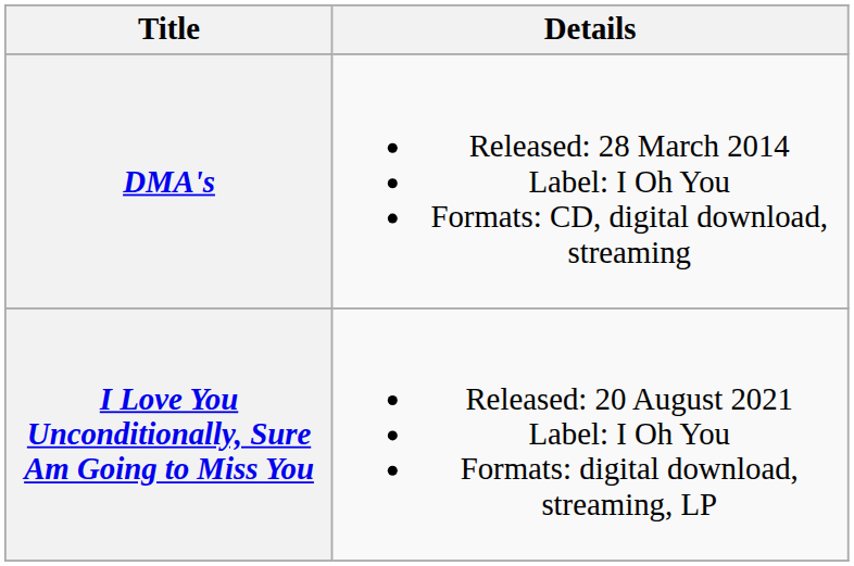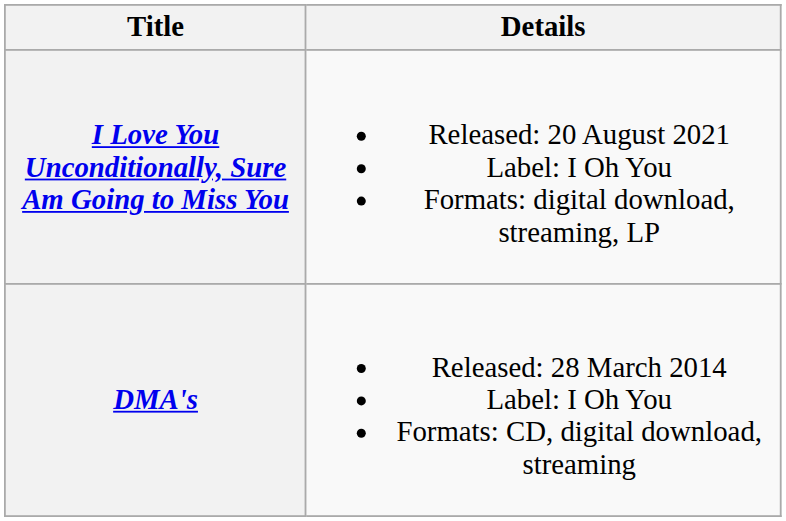rows swapped: DMA's <-> I Love You Unconditionally, Sure Am Going to Miss You
